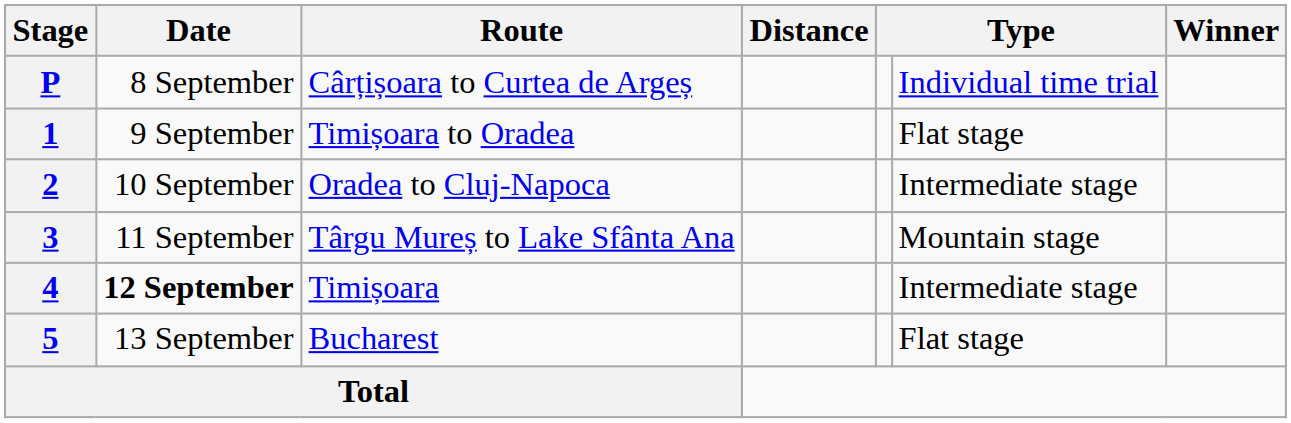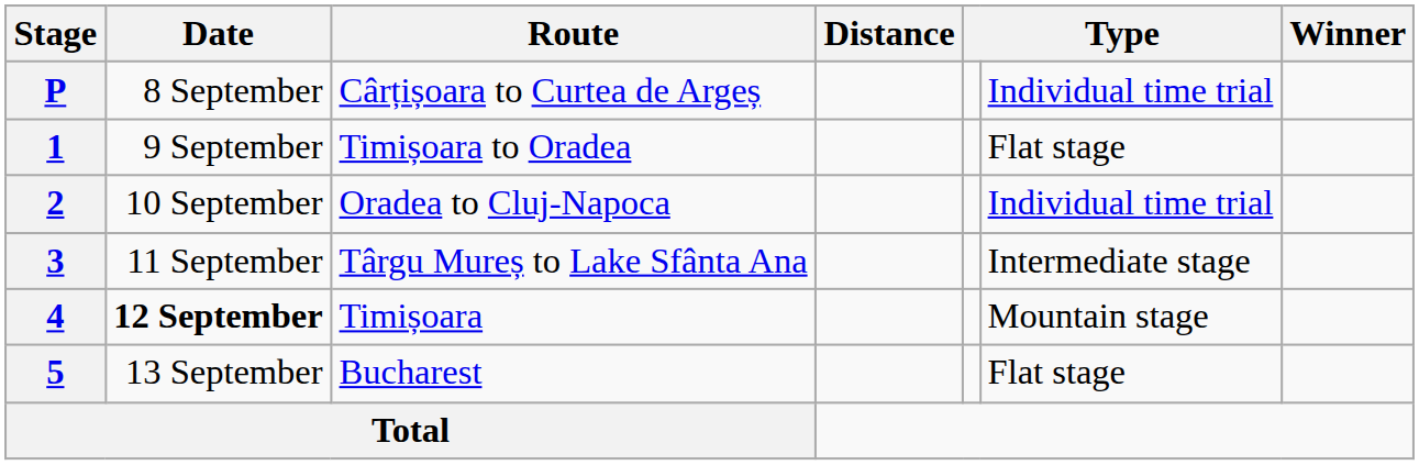2 | column 6: Intermediate stage -> Individual time trial
3 | column 6: Mountain stage -> Intermediate stage
4 | column 6: Intermediate stage -> Mountain stage
